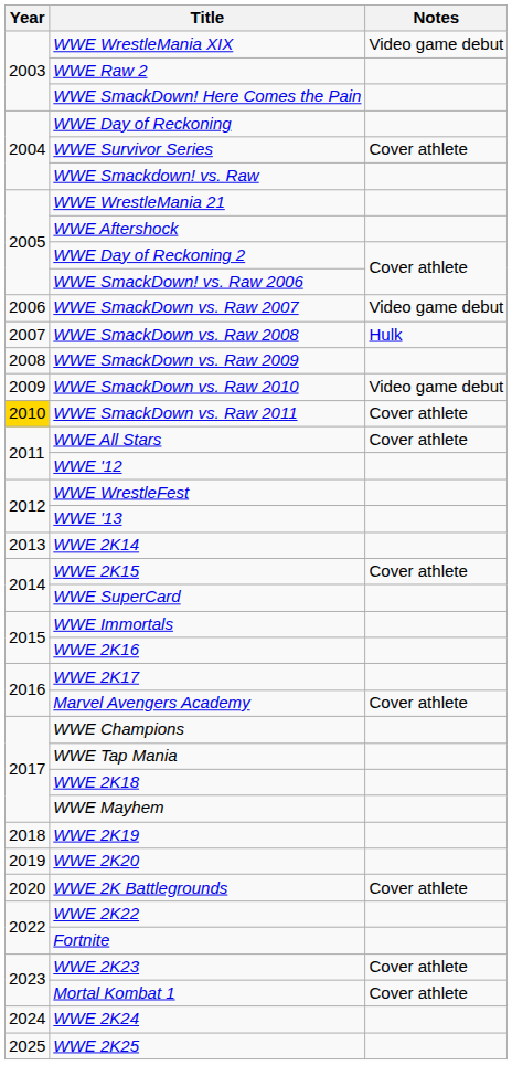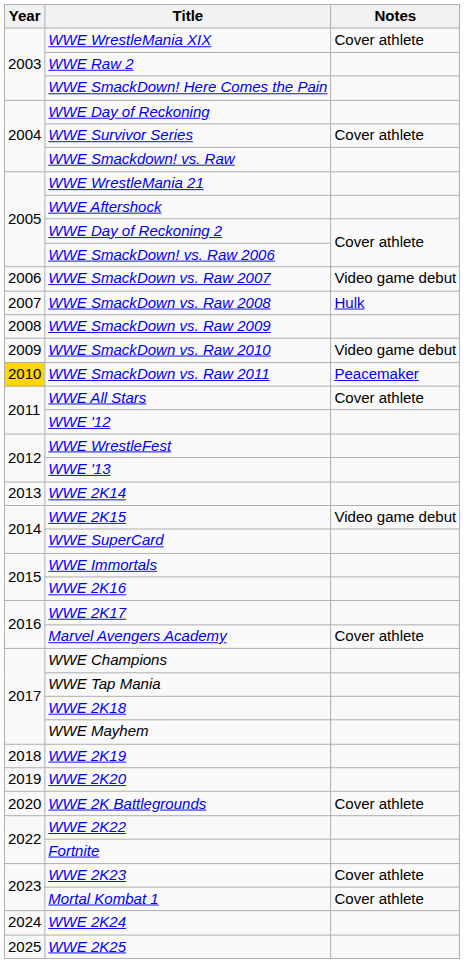WWE WrestleMania XIX | Notes: Video game debut -> Cover athlete
WWE SmackDown vs. Raw 2011 | Notes: Cover athlete -> Peacemaker
WWE 2K15 | Notes: Cover athlete -> Video game debut
